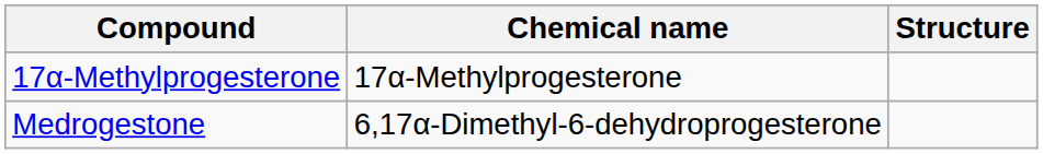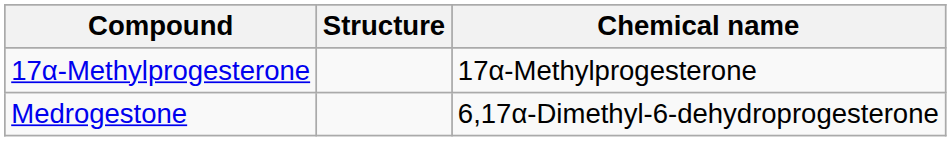columns swapped: Chemical name <-> Structure
